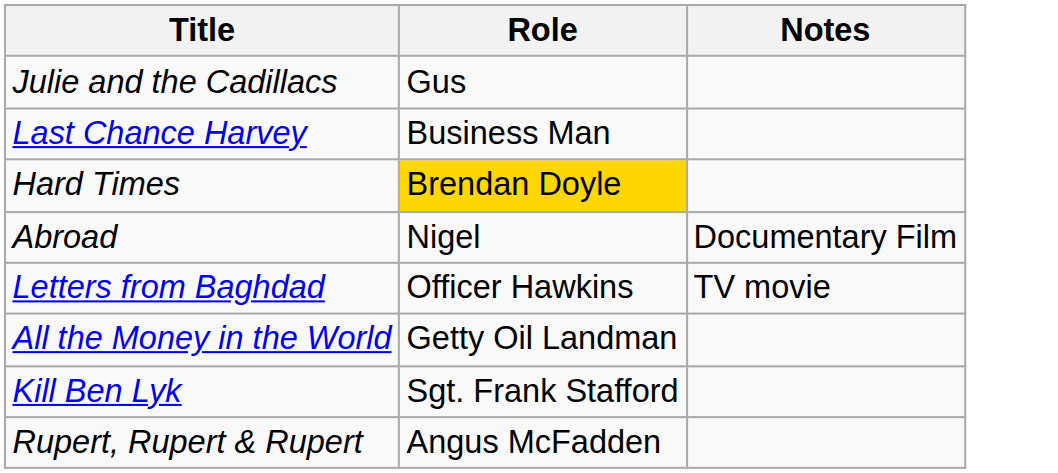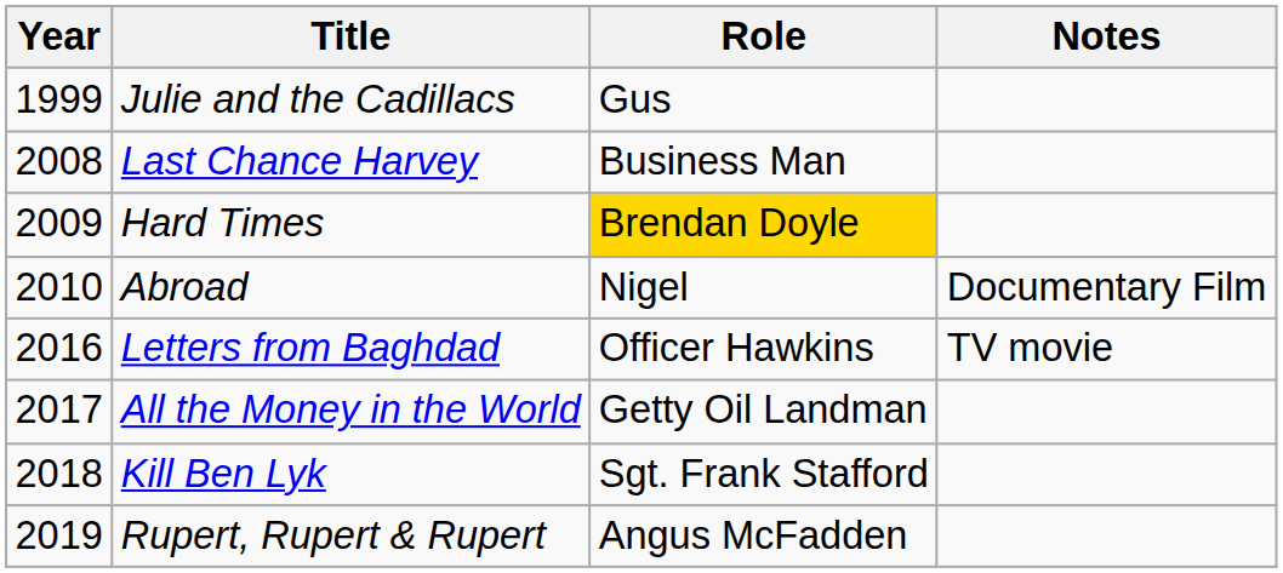+ column: Year | 1999 | 2008 | 2009 | 2010 | 2016 | 2017 | 2018 | 2019
